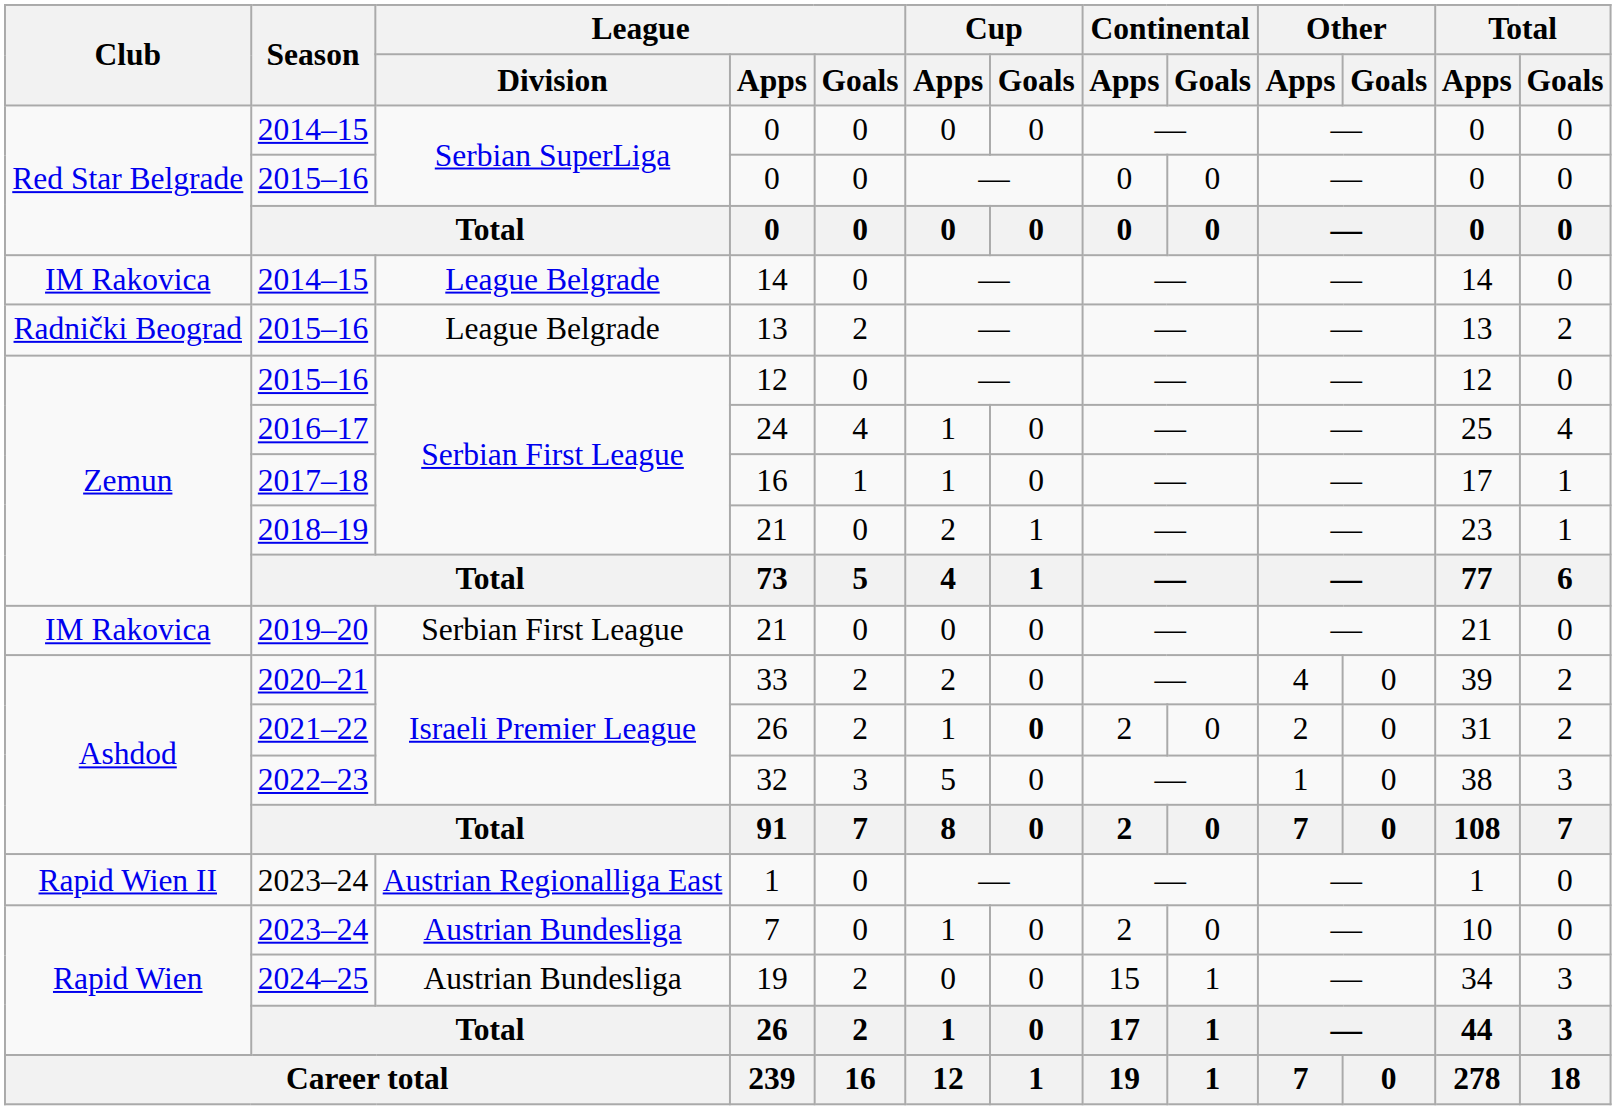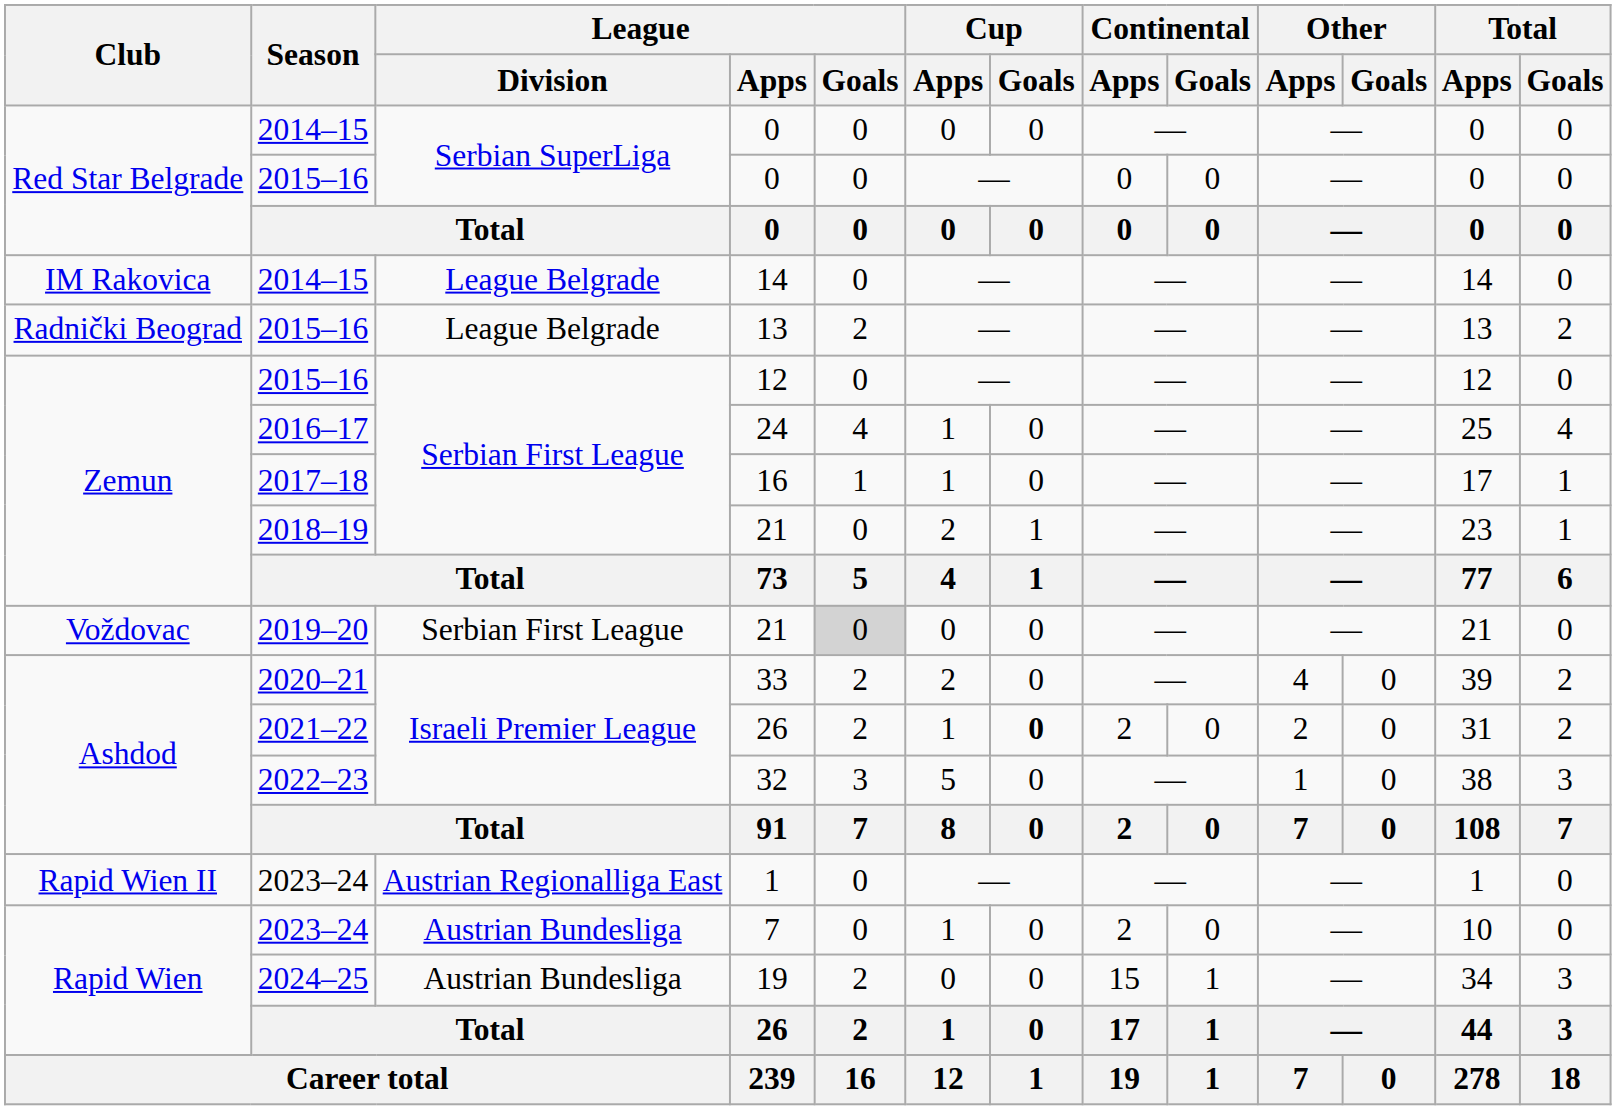2019–20 / 21 | Club: IM Rakovica -> Voždovac
2019–20 / 21 | League / Goals: no background -> lightgrey background
